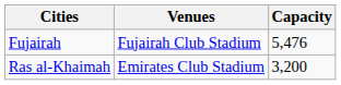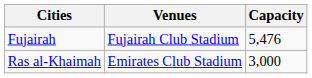Ras al-Khaimah | Capacity: 3,200 -> 3,000
